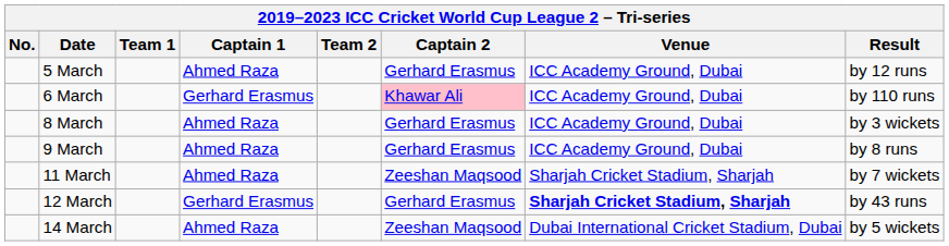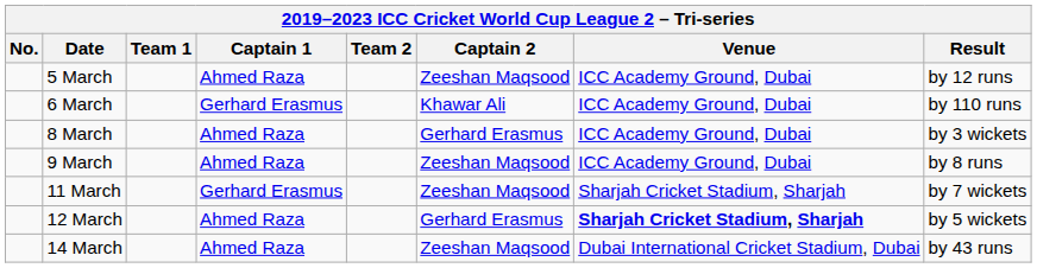5 March | Captain 2: Gerhard Erasmus -> Zeeshan Maqsood
6 March | Captain 2: pink background -> no background
9 March | Captain 2: Gerhard Erasmus -> Zeeshan Maqsood
11 March | Captain 1: Ahmed Raza -> Gerhard Erasmus
12 March | Captain 1: Gerhard Erasmus -> Ahmed Raza
12 March | Result: by 43 runs -> by 5 wickets
14 March | Result: by 5 wickets -> by 43 runs
